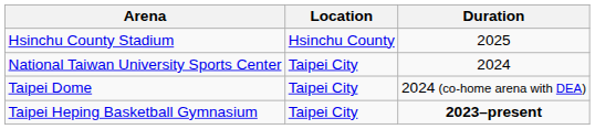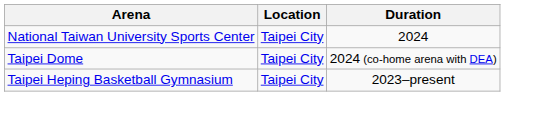- row: Hsinchu County Stadium | Hsinchu County | 2025
Taipei Heping Basketball Gymnasium | Duration: bold -> normal
